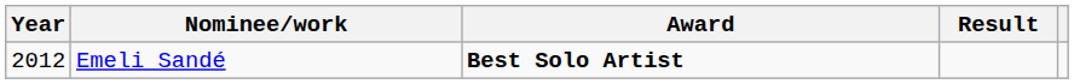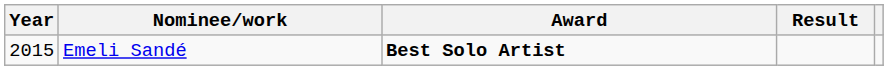Emeli Sandé | Year: 2012 -> 2015
